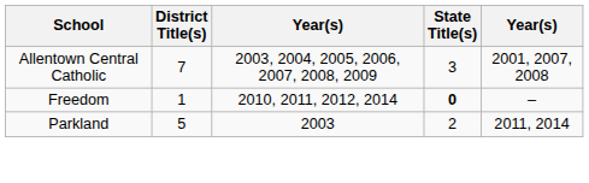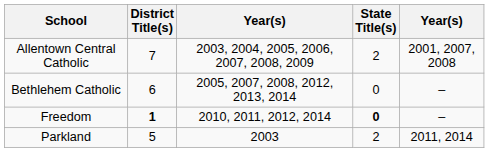Allentown Central Catholic | State Title(s): 3 -> 2
+ row: Bethlehem Catholic | 6 | 2005, 2007, 2008, 2012, 2013, 2014 | 0 | –
Freedom | District Title(s): normal -> bold
